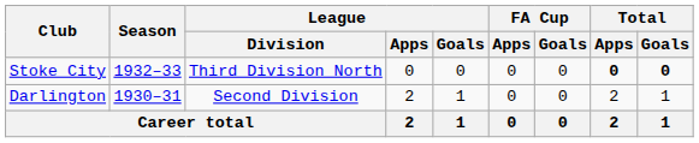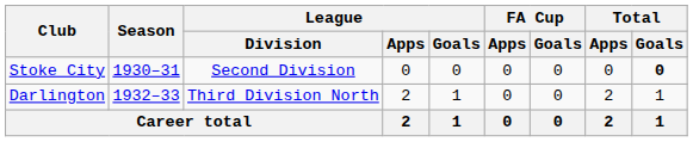Stoke City | Season: 1932–33 -> 1930–31
Stoke City | League / Division: Third Division North -> Second Division
Stoke City | Total / Apps: bold -> normal
Darlington | Season: 1930–31 -> 1932–33
Darlington | League / Division: Second Division -> Third Division North
